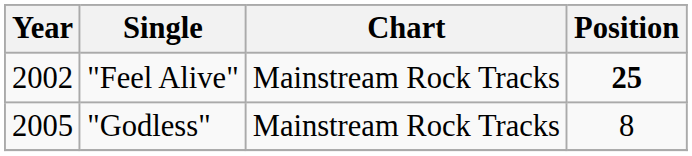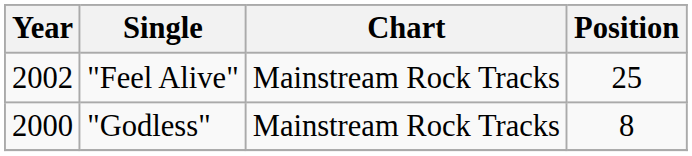"Feel Alive" | Position: bold -> normal
"Godless" | Year: 2005 -> 2000
